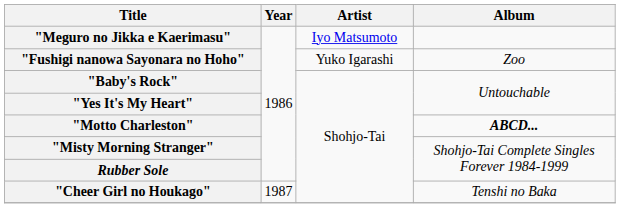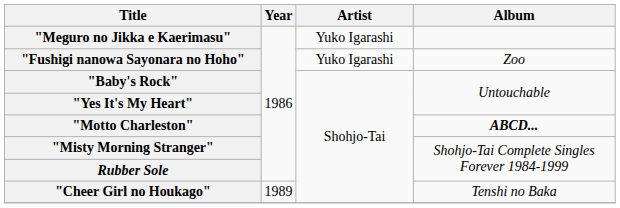"Meguro no Jikka e Kaerimasu" | Artist: Iyo Matsumoto -> Yuko Igarashi
"Cheer Girl no Houkago" | Year: 1987 -> 1989
